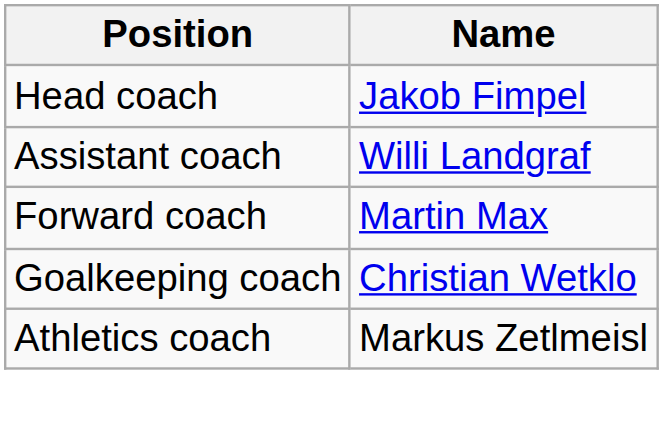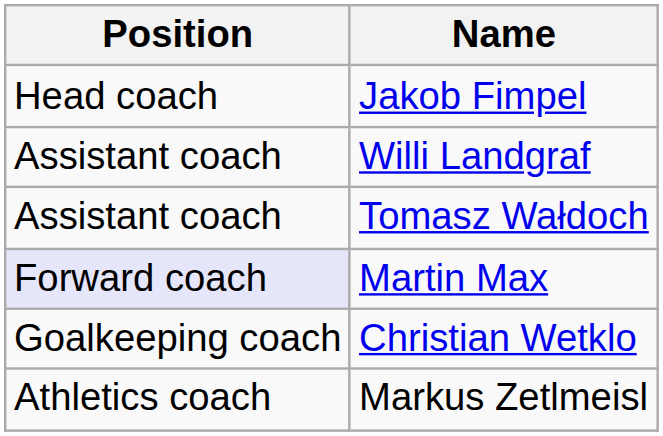+ row: Assistant coach | Tomasz Wałdoch
Martin Max | Position: no background -> lavender background
